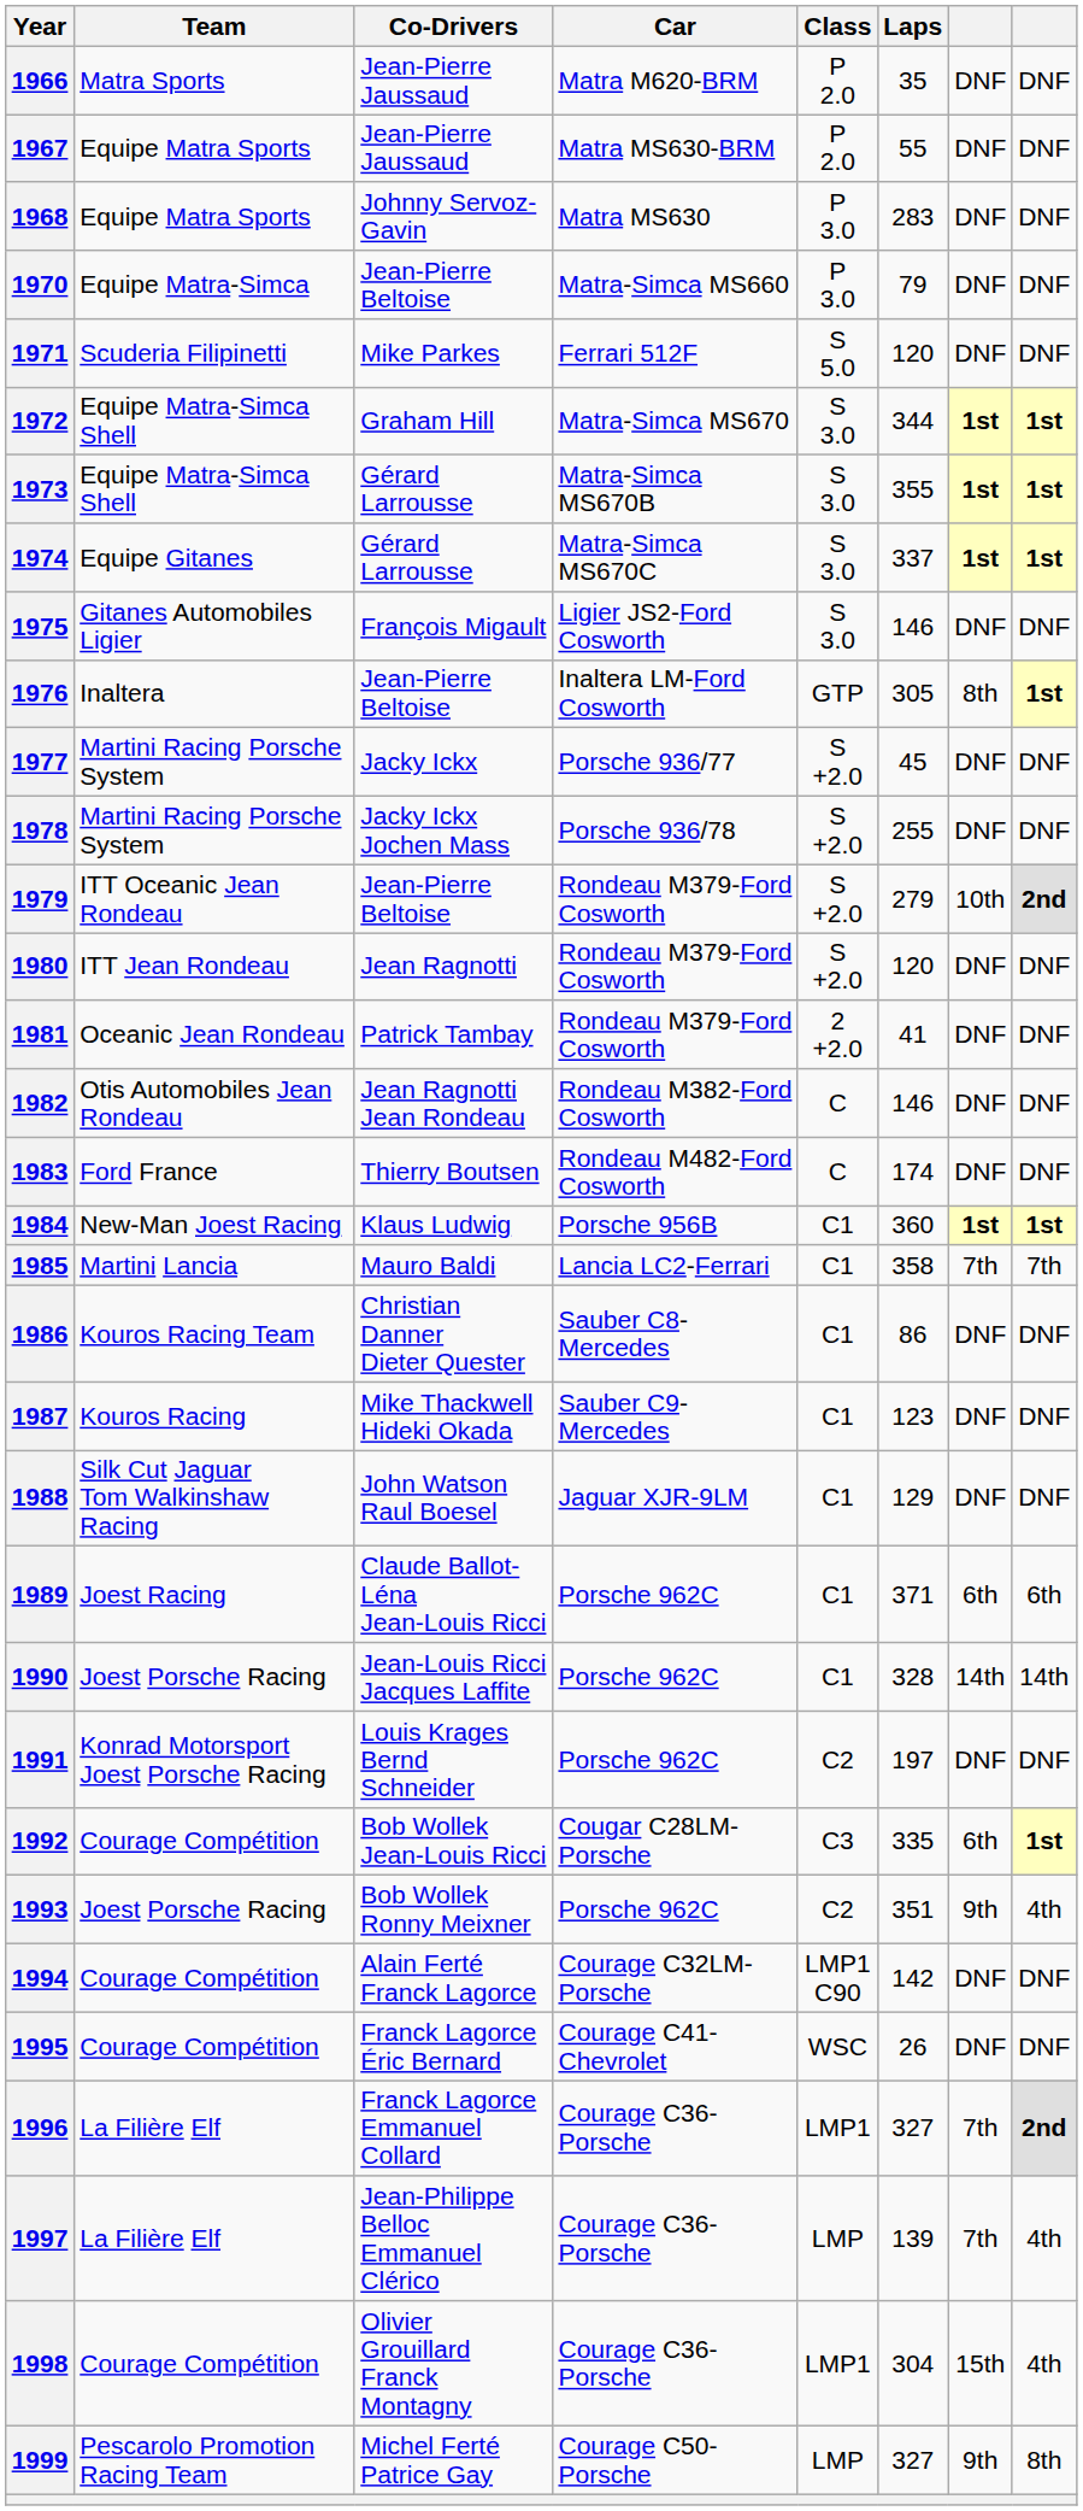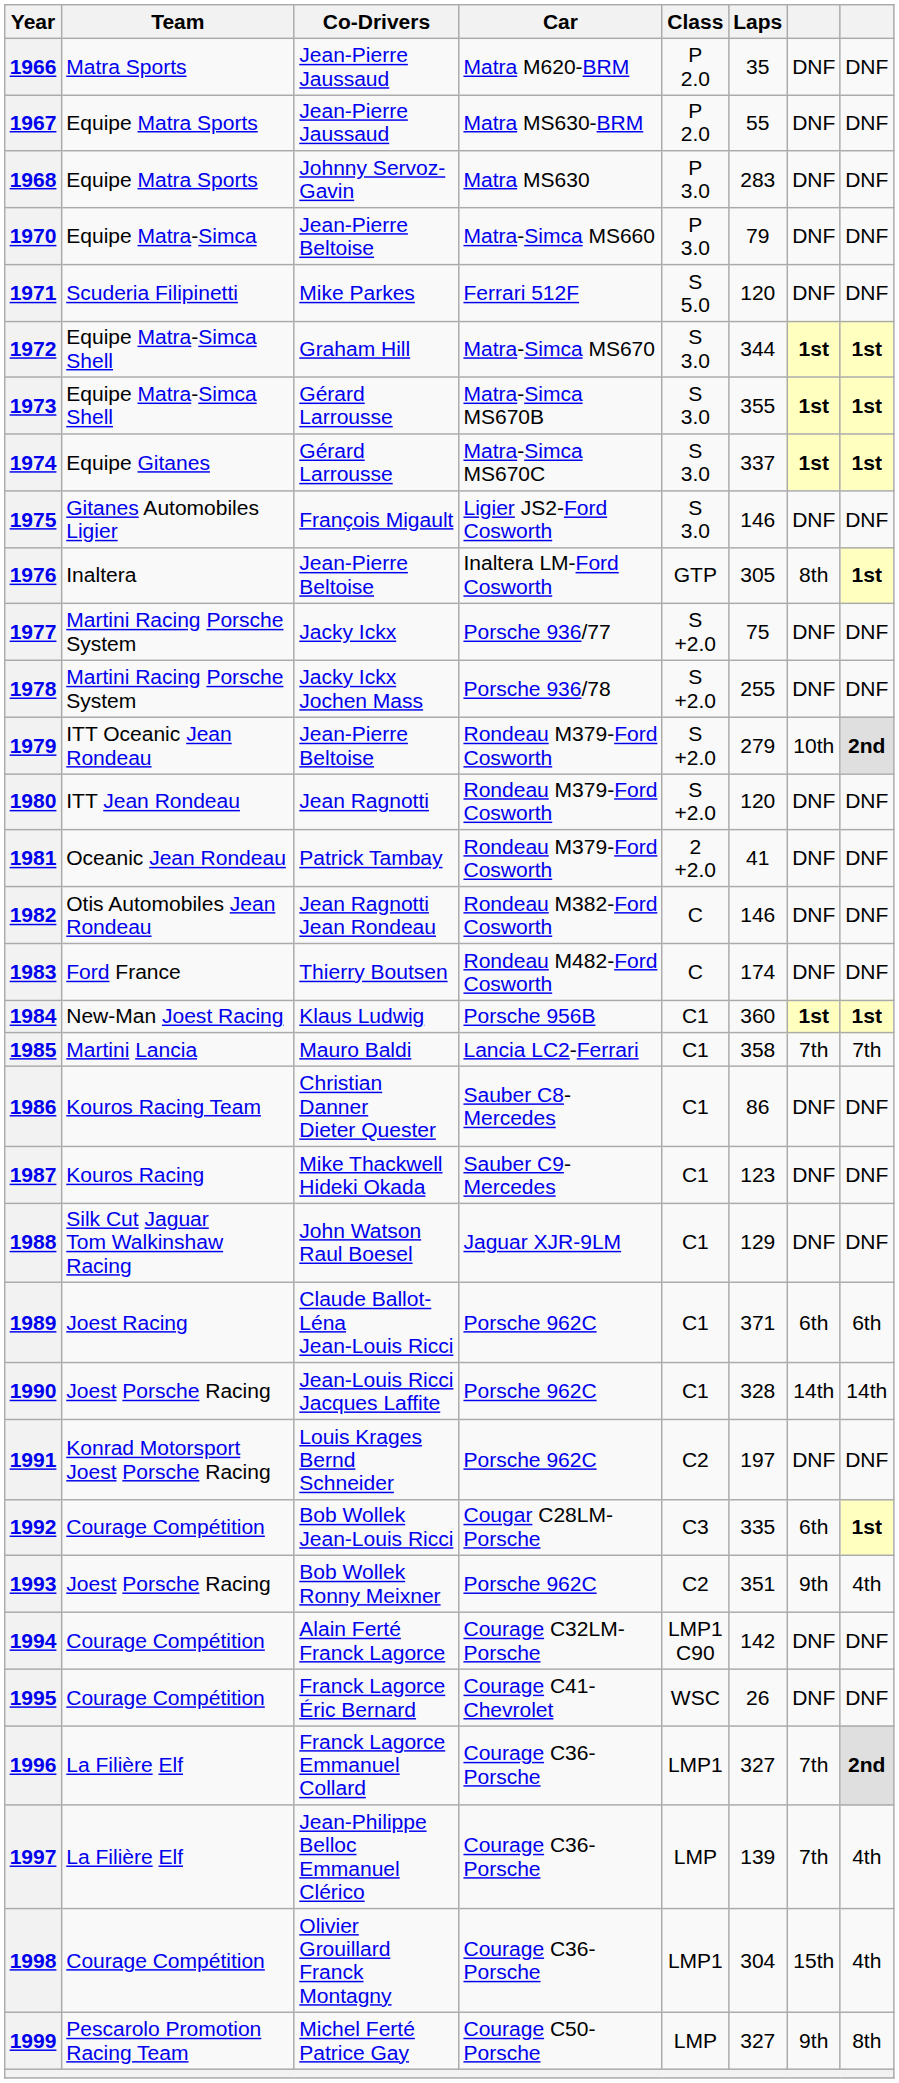1977 | Laps: 45 -> 75
